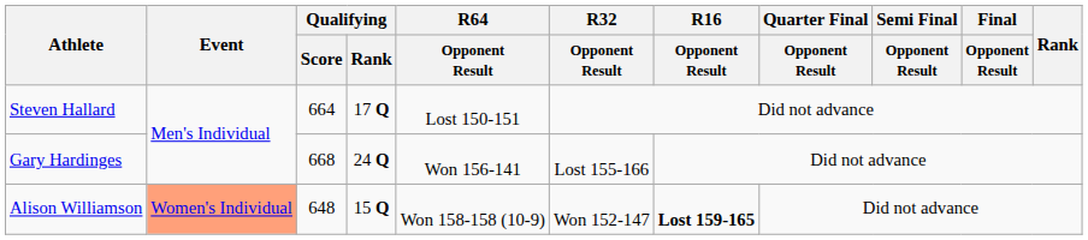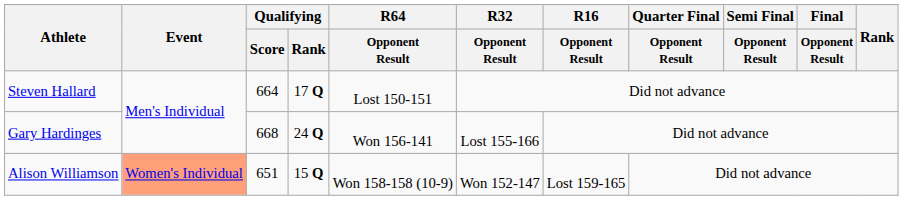Alison Williamson | Qualifying / Score: 648 -> 651
Alison Williamson | R16 / Opponent Result: bold -> normal
